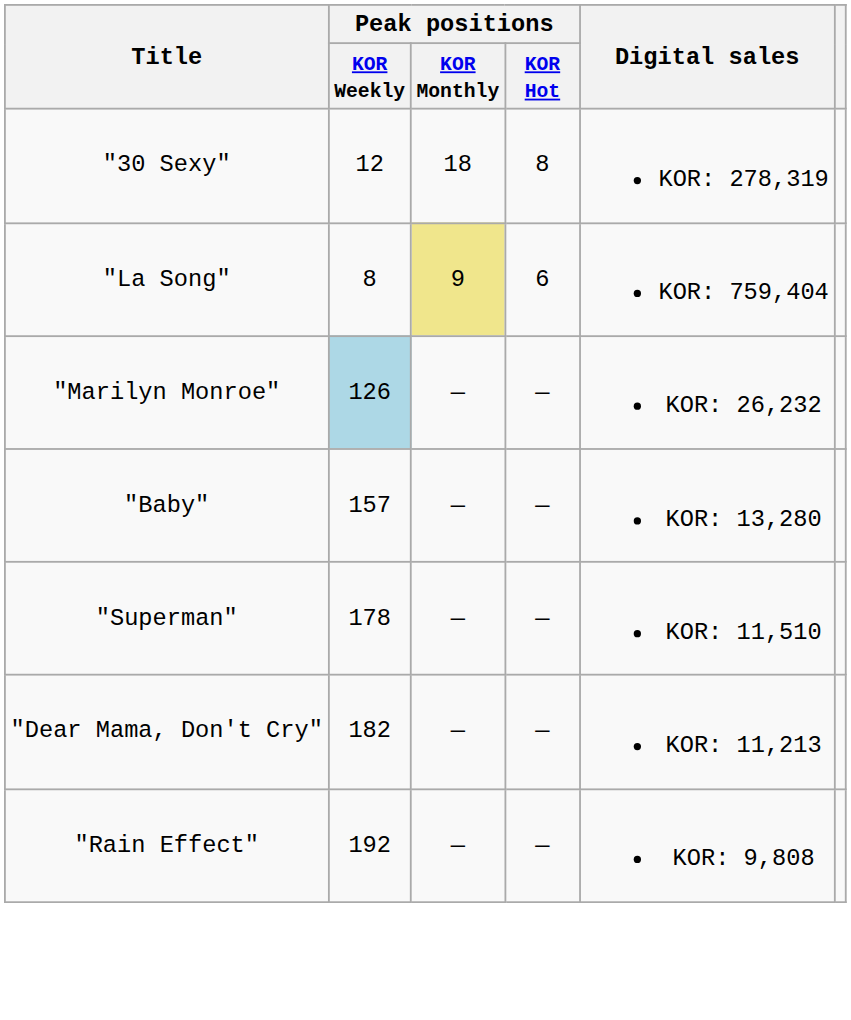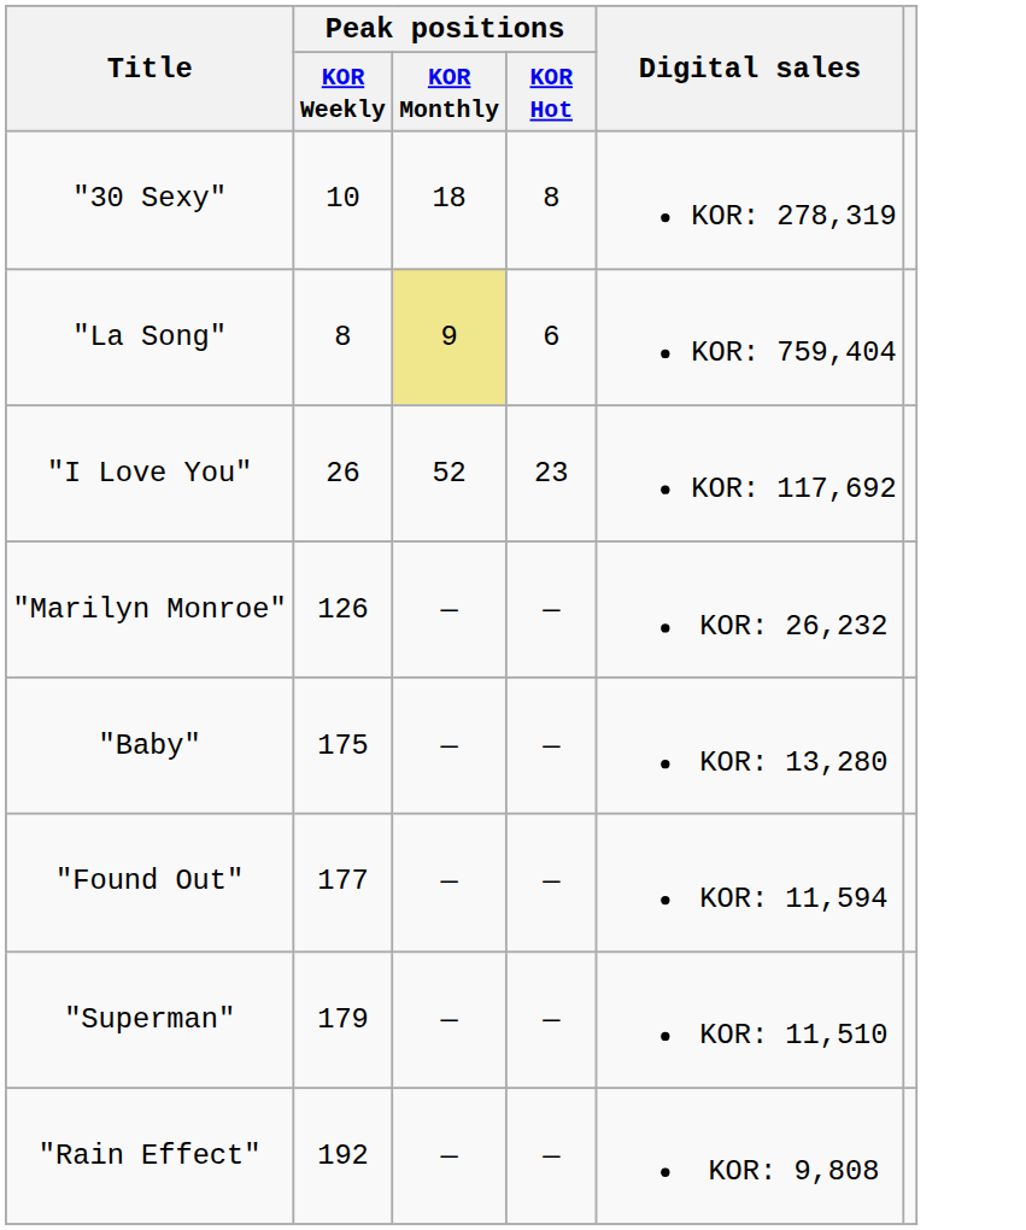"30 Sexy" | Peak positions / KOR Weekly: 12 -> 10
+ row: "I Love You" | 26 | 52 | 23 | KOR: 117,692
"Marilyn Monroe" | Peak positions / KOR Weekly: lightblue background -> no background
"Baby" | Peak positions / KOR Weekly: 157 -> 175
+ row: "Found Out" | 177 | — | — | KOR: 11,594
"Superman" | Peak positions / KOR Weekly: 178 -> 179
- row: "Dear Mama, Don't Cry" | 182 | — | — | KOR: 11,213
